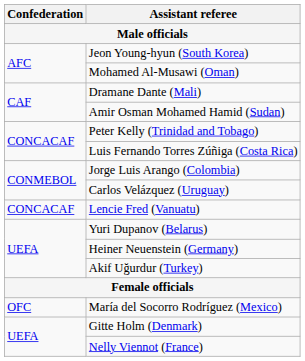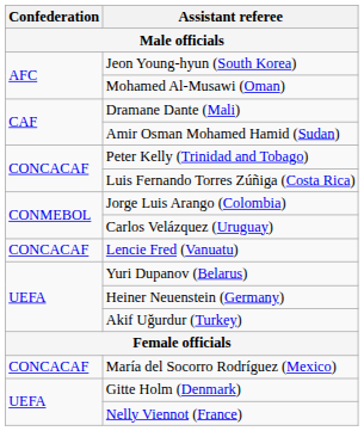María del Socorro Rodríguez (Mexico) | Confederation: OFC -> CONCACAF
